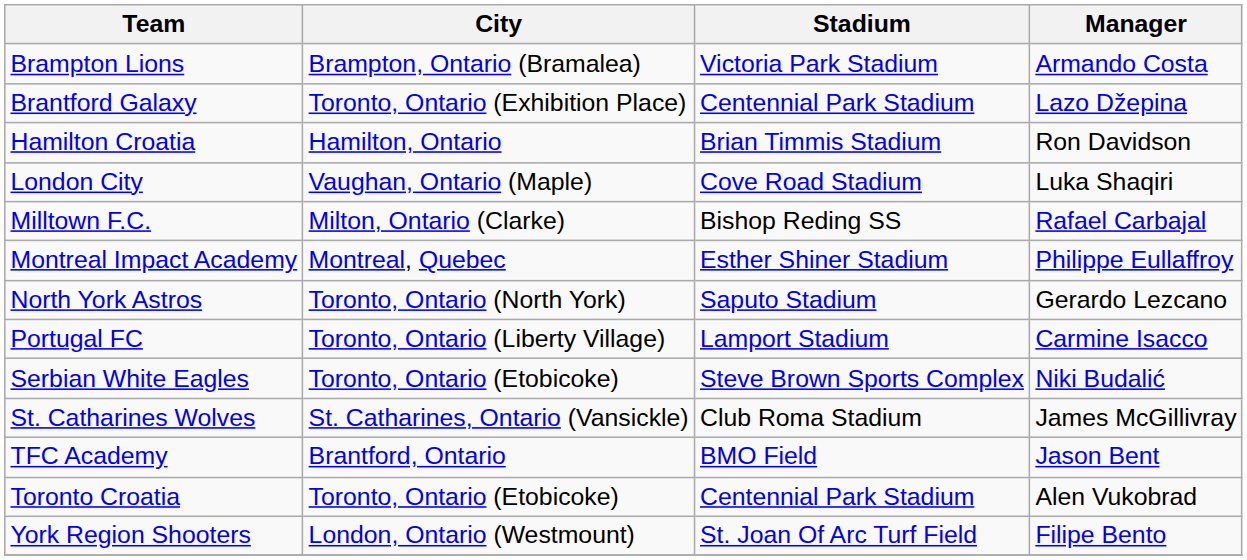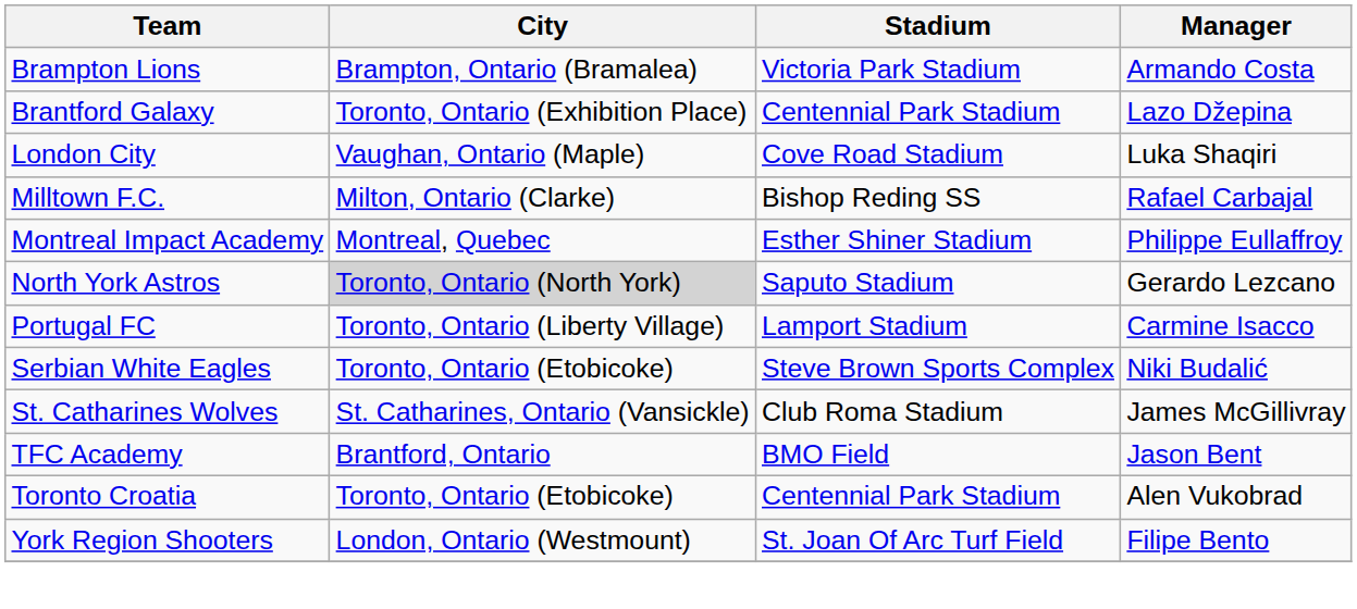- row: Hamilton Croatia | Hamilton, Ontario | Brian Timmis Stadium | Ron Davidson
North York Astros | City: no background -> lightgrey background
